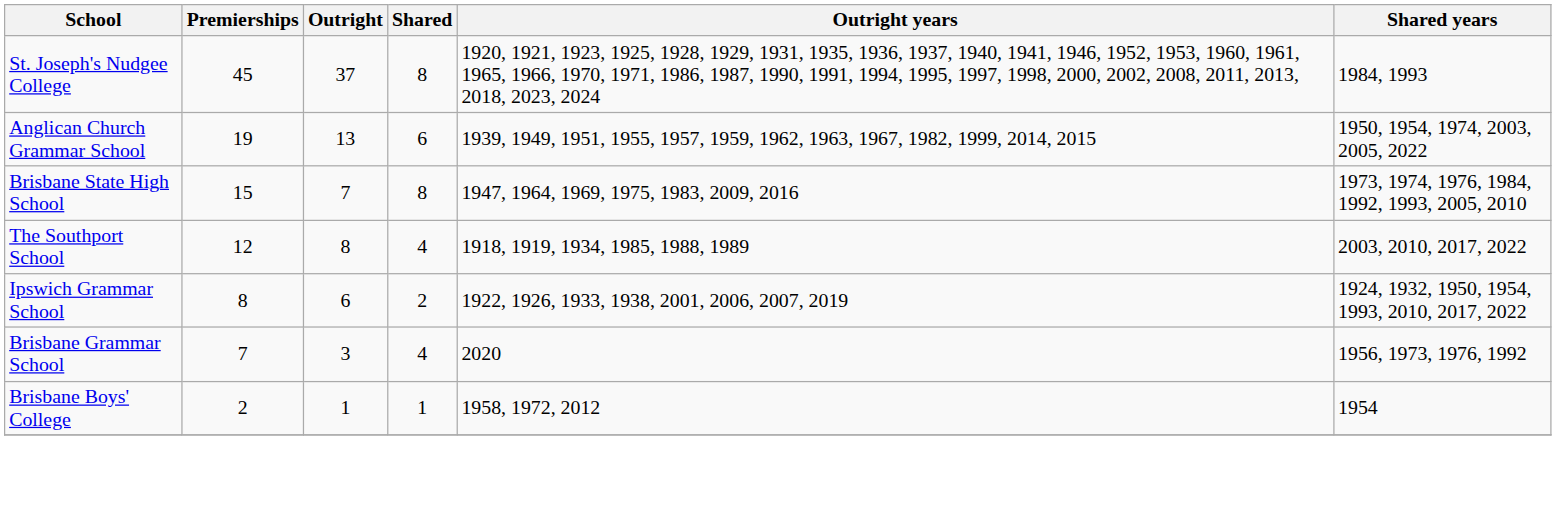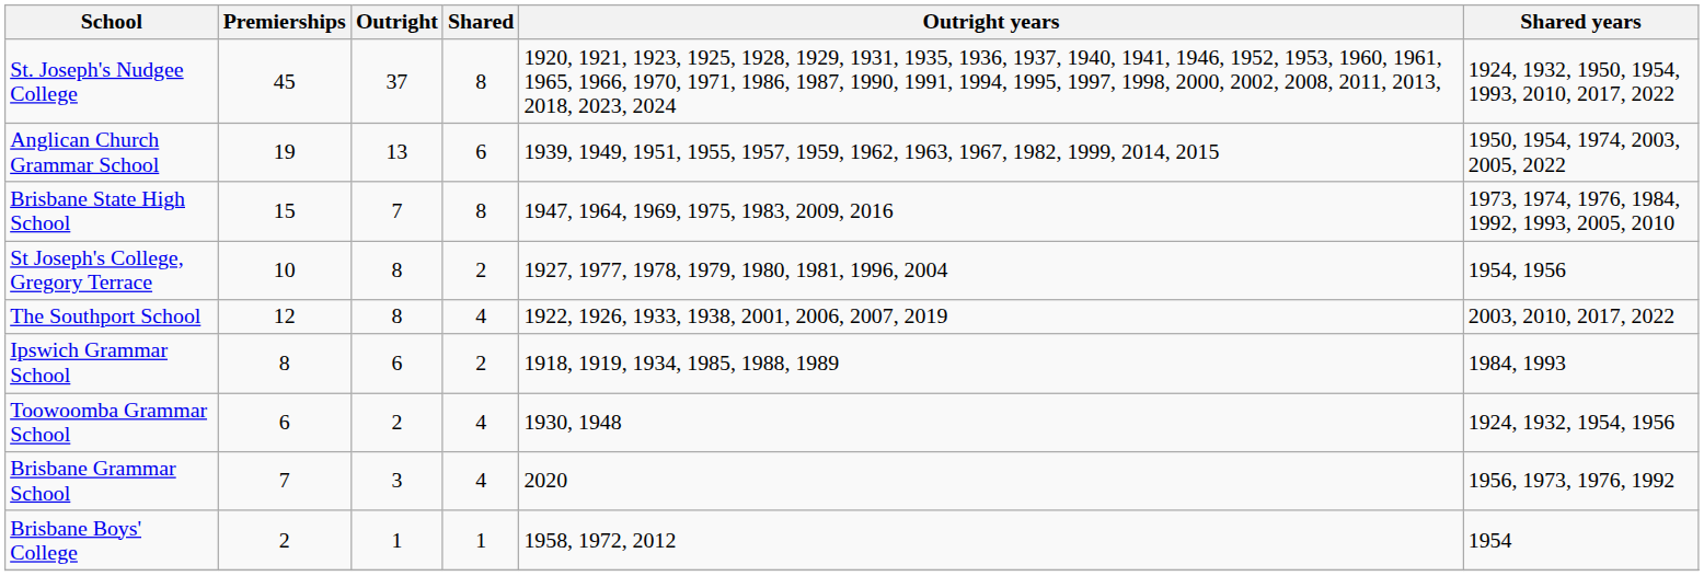St. Joseph's Nudgee College | Shared years: 1984, 1993 -> 1924, 1932, 1950, 1954, 1993, 2010, 2017, 2022
+ row: St Joseph's College, Gregory Terrace | 10 | 8 | 2 | 1927, 1977, 1978, 1979, 1980, 1981, 1996, 2004 | 1954, 1956
The Southport School | Outright years: 1918, 1919, 1934, 1985, 1988, 1989 -> 1922, 1926, 1933, 1938, 2001, 2006, 2007, 2019
Ipswich Grammar School | Outright years: 1922, 1926, 1933, 1938, 2001, 2006, 2007, 2019 -> 1918, 1919, 1934, 1985, 1988, 1989
Ipswich Grammar School | Shared years: 1924, 1932, 1950, 1954, 1993, 2010, 2017, 2022 -> 1984, 1993
+ row: Toowoomba Grammar School | 6 | 2 | 4 | 1930, 1948 | 1924, 1932, 1954, 1956
